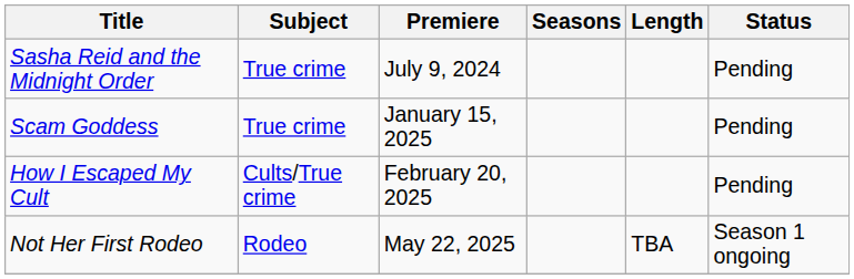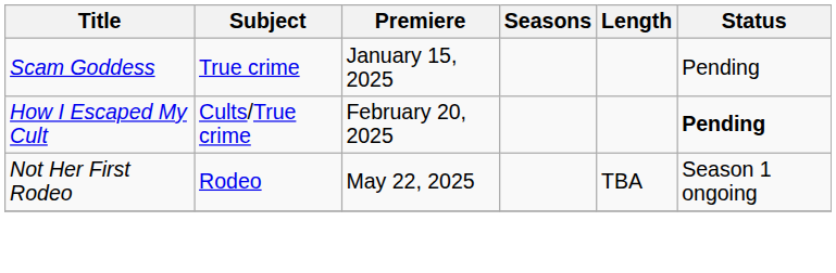- row: Sasha Reid and the Midnight Order | True crime | July 9, 2024 | Pending
How I Escaped My Cult | Status: normal -> bold
